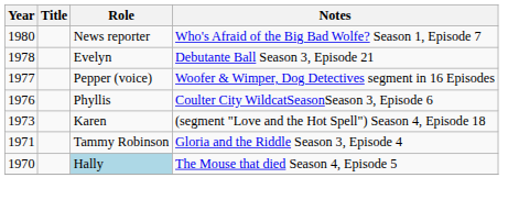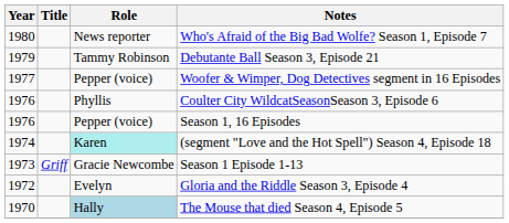Debutante Ball Season 3, Episode 21 | Year: 1978 -> 1979
Debutante Ball Season 3, Episode 21 | Role: Evelyn -> Tammy Robinson
+ row: 1976 | Pepper (voice) | Season 1, 16 Episodes
(segment "Love and the Hot Spell") Season 4, Episode 18 | Year: 1973 -> 1974
(segment "Love and the Hot Spell") Season 4, Episode 18 | Role: no background -> paleturquoise background
+ row: 1973 | Griff | Gracie Newcombe | Season 1 Episode 1-13
Gloria and the Riddle Season 3, Episode 4 | Year: 1971 -> 1972
Gloria and the Riddle Season 3, Episode 4 | Role: Tammy Robinson -> Evelyn
